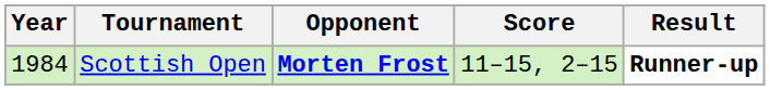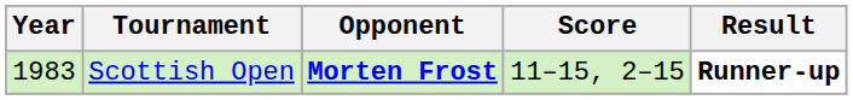Scottish Open | Year: 1984 -> 1983
